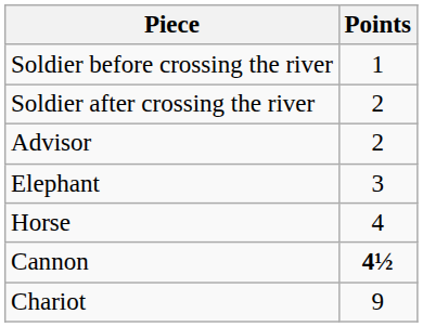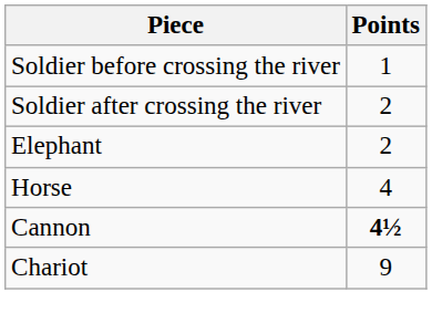- row: Advisor | 2
Elephant | Points: 3 -> 2
